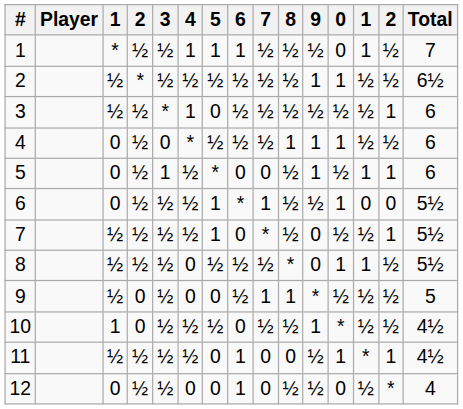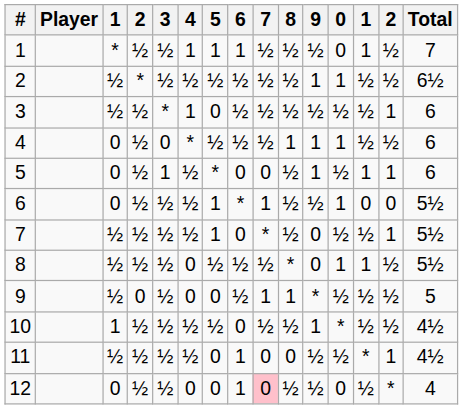10 | column 4: 0 -> ½
11 | 0: 1 -> ½
12 | 7: no background -> pink background
